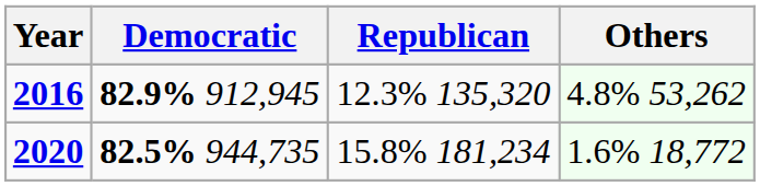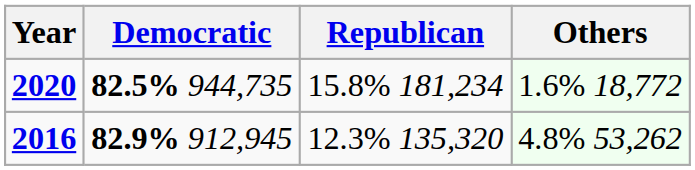rows swapped: 2020 <-> 2016
